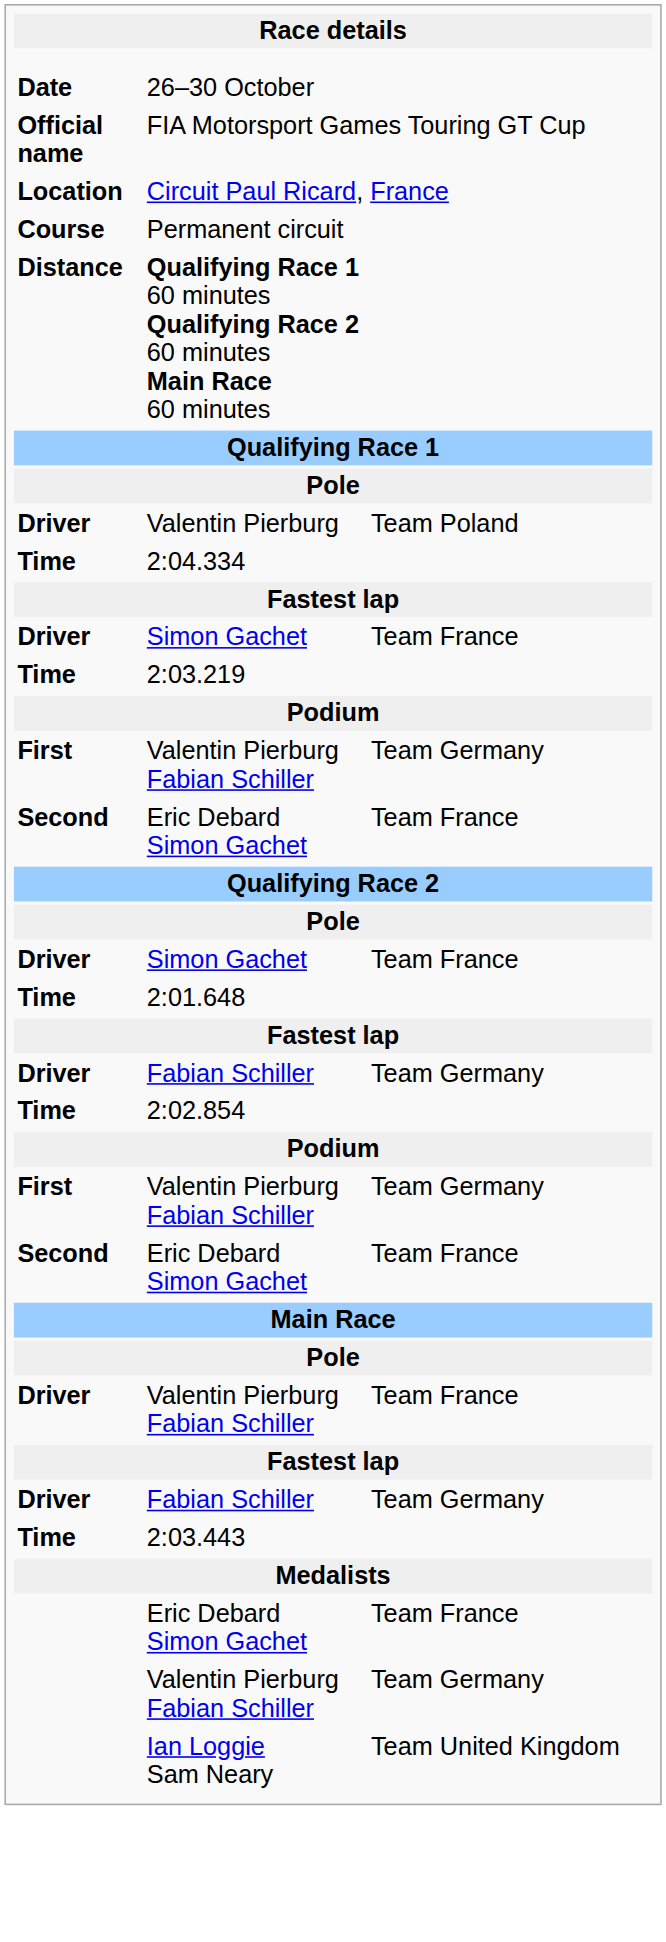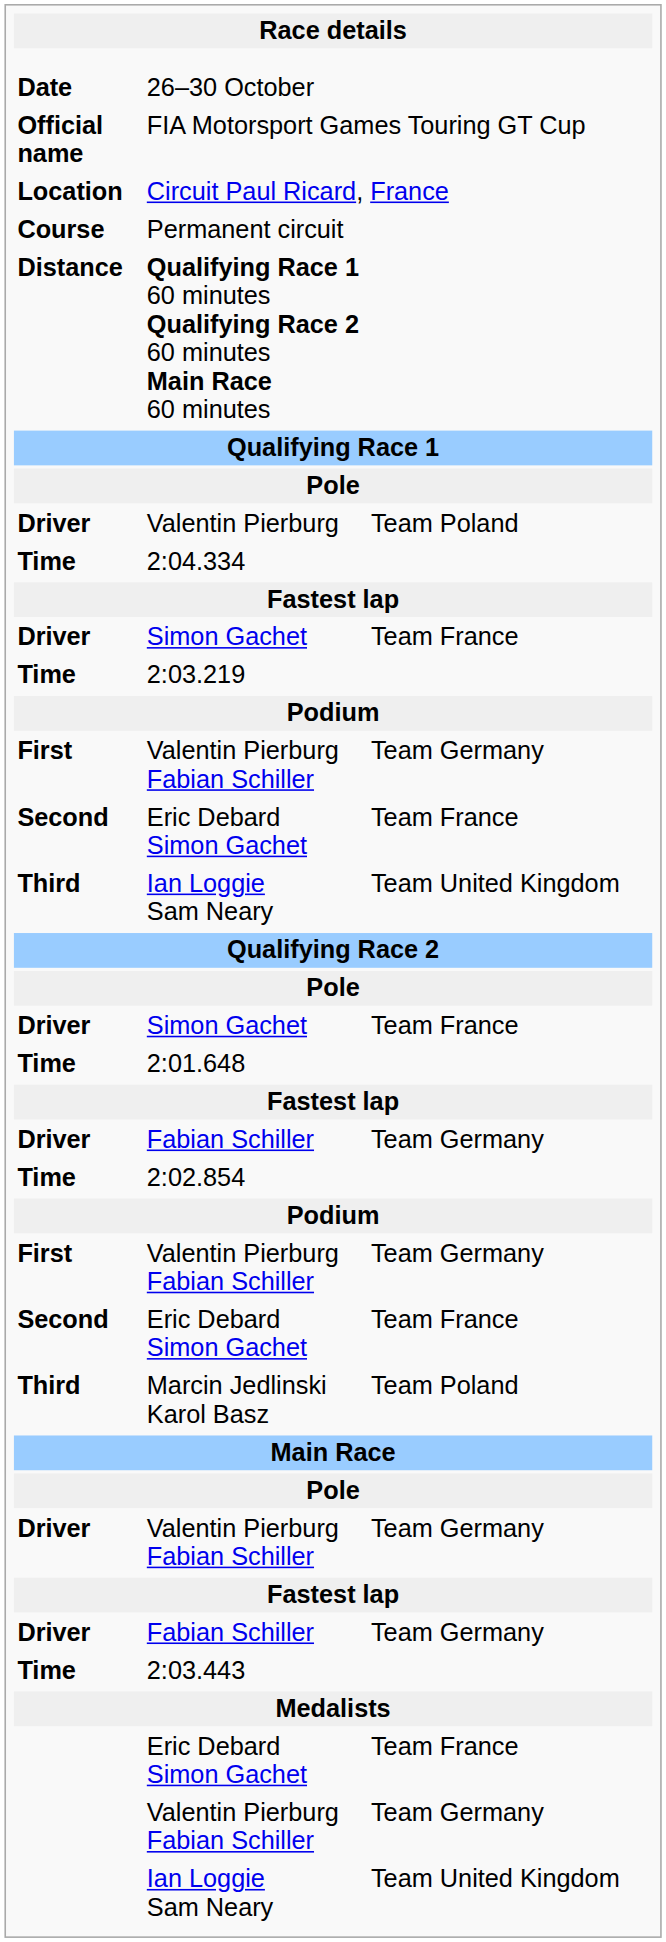+ row: Third | Ian Loggie Sam Neary | Team United Kingdom
+ row: Third | Marcin Jedlinski Karol Basz | Team Poland
Driver / Valentin Pierburg Fabian Schiller | column 3: Team France -> Team Germany
